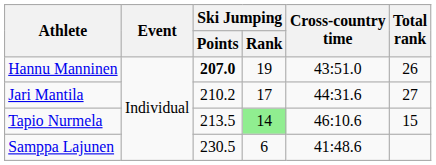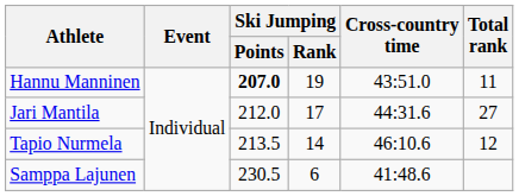Hannu Manninen | Total rank: 26 -> 11
Jari Mantila | Ski Jumping / Points: 210.2 -> 212.0
Tapio Nurmela | Ski Jumping / Rank: lightgreen background -> no background
Tapio Nurmela | Total rank: 15 -> 12
